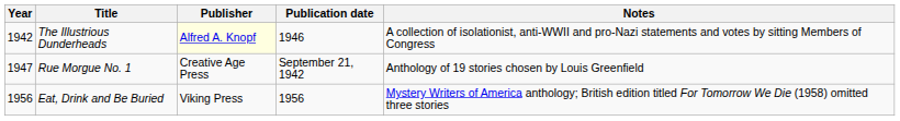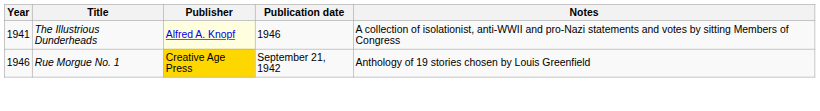The Illustrious Dunderheads | Year: 1942 -> 1941
Rue Morgue No. 1 | Year: 1947 -> 1946
Rue Morgue No. 1 | Publisher: no background -> gold background
- row: 1956 | Eat, Drink and Be Buried | Viking Press | 1956 | Mystery Writers of America anthology; British edition titled For Tomorrow We Die (1958) omitted three stories
